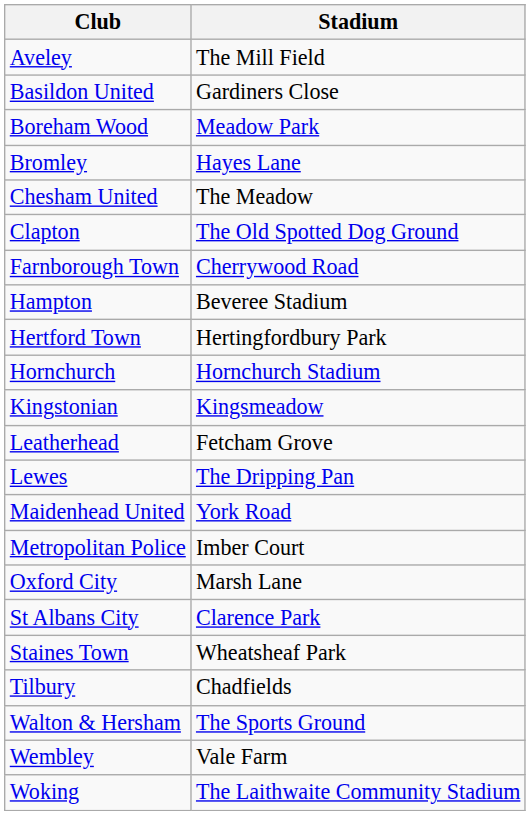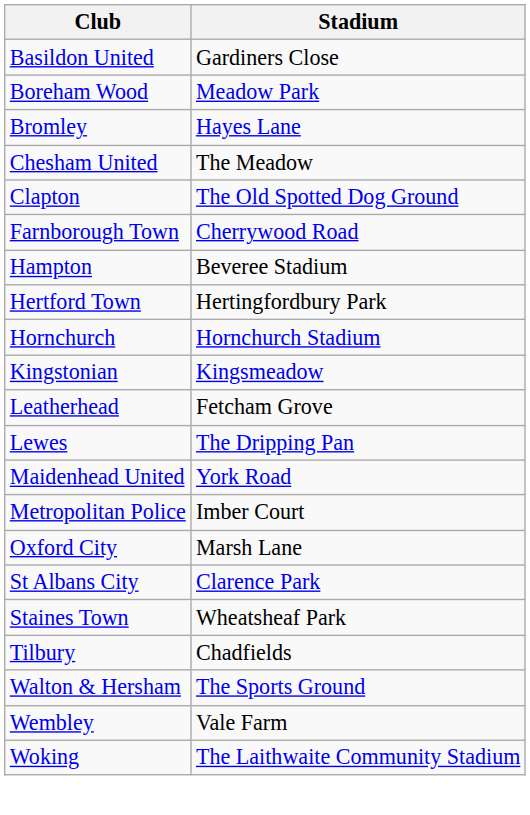- row: Aveley | The Mill Field
